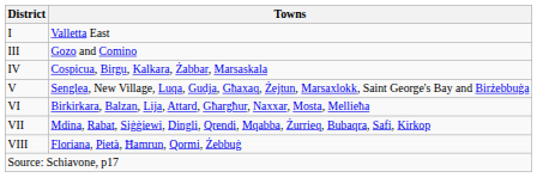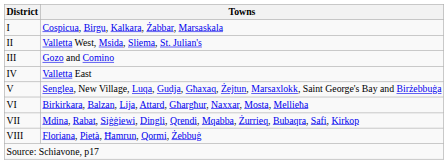I | Towns: Valletta East -> Cospicua, Birgu, Kalkara, Żabbar, Marsaskala
+ row: II | Valletta West, Msida, Sliema, St. Julian's
IV | Towns: Cospicua, Birgu, Kalkara, Żabbar, Marsaskala -> Valletta East
